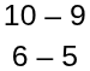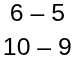rows swapped: 10 – 9 <-> 6 – 5
